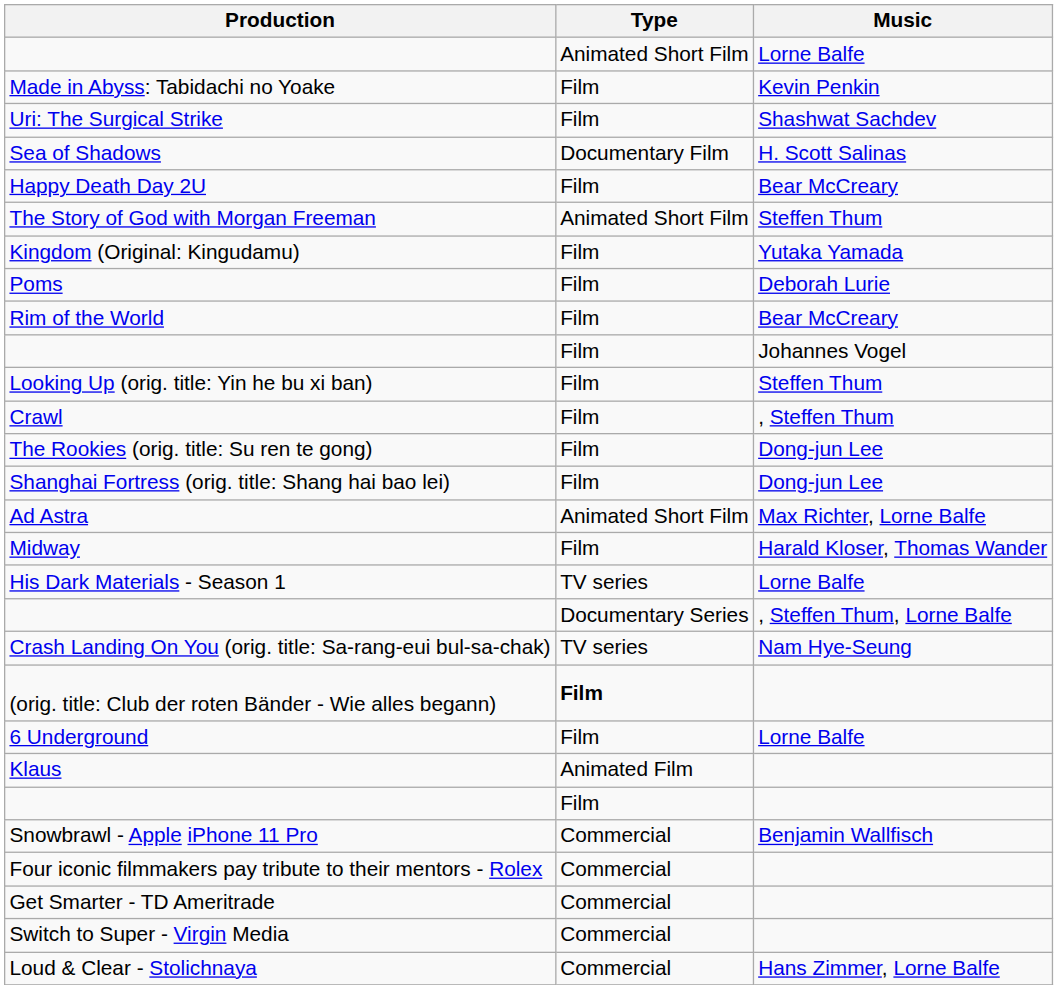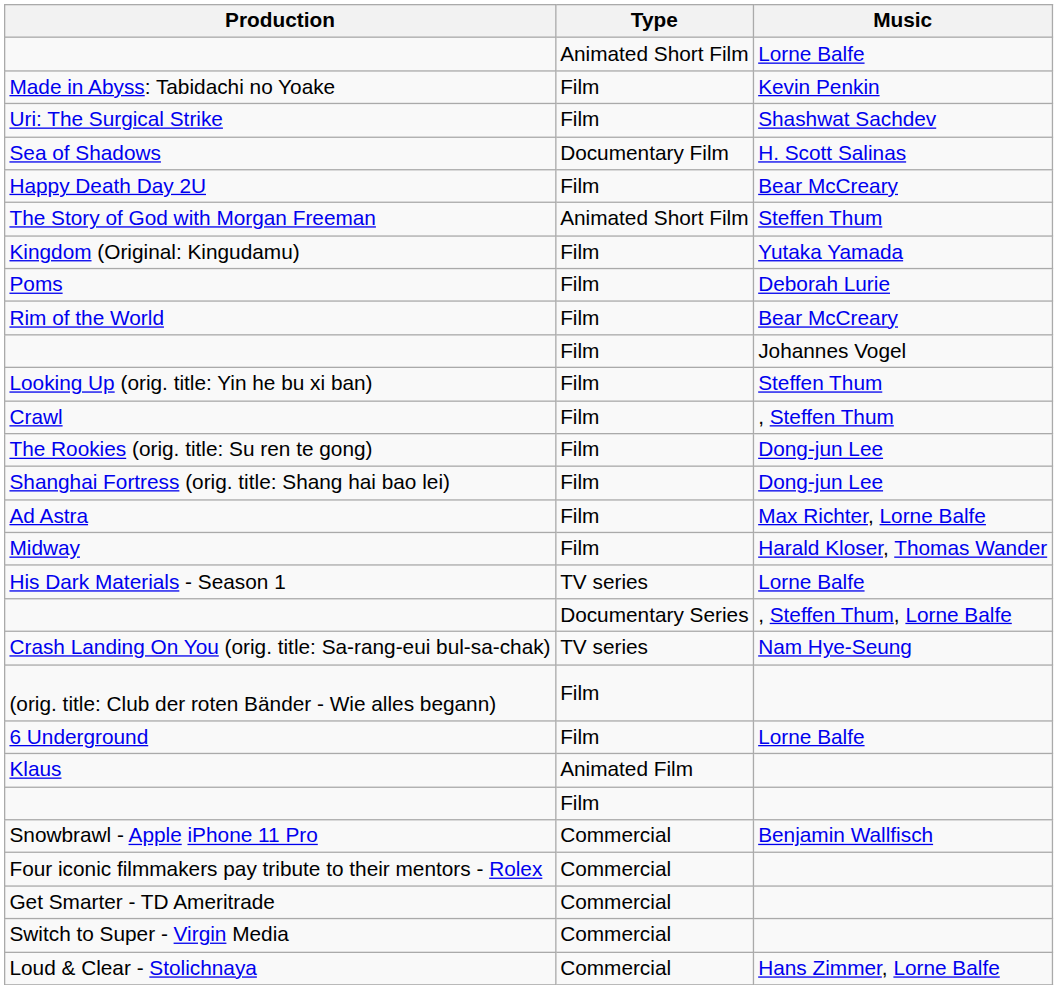Ad Astra | Type: Animated Short Film -> Film
(orig. title: Club der roten Bänder - Wie alles begann) | Type: bold -> normal
